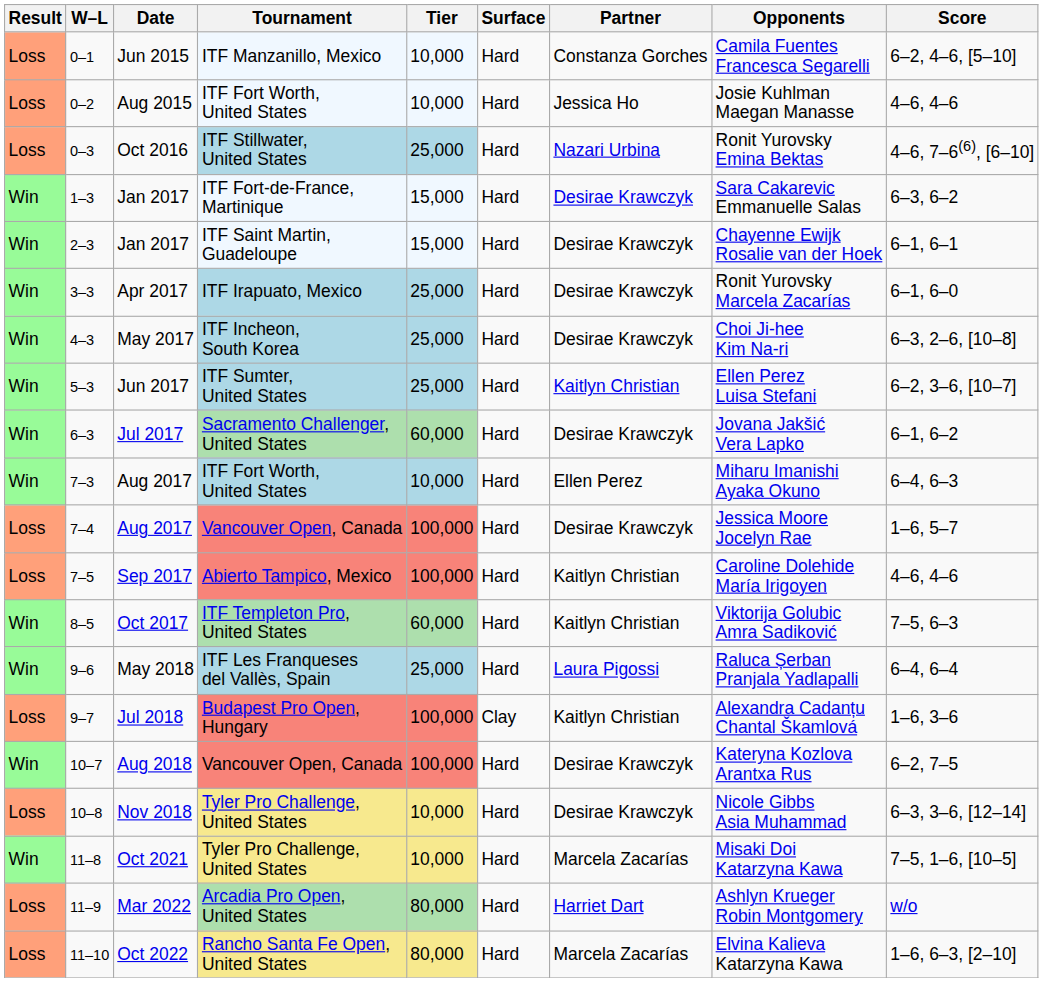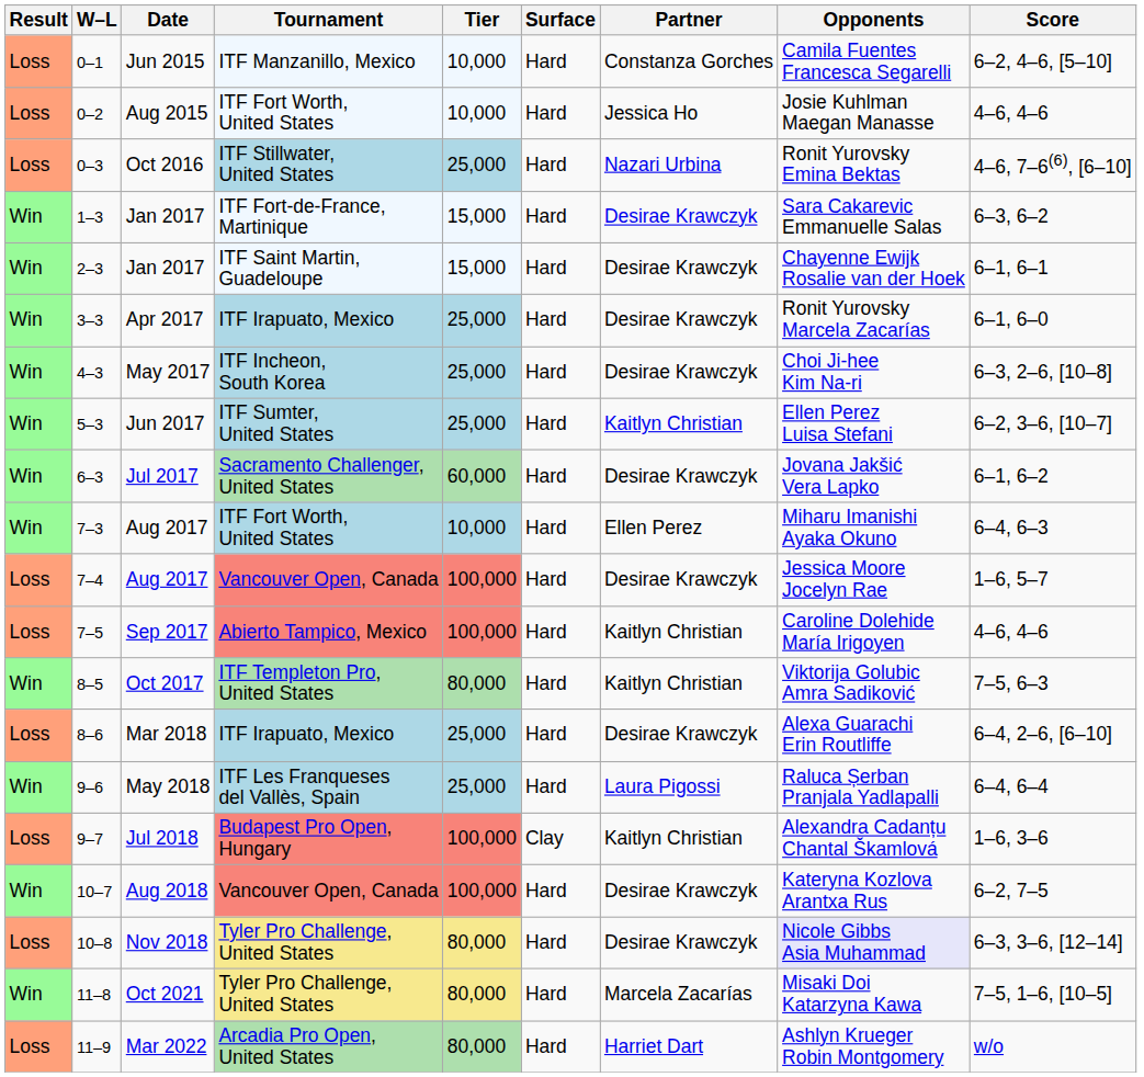Oct 2017 | Tier: 60,000 -> 80,000
+ row: Loss | 8–6 | Mar 2018 | ITF Irapuato, Mexico | 25,000 | Hard | Desirae Krawczyk | Alexa Guarachi Erin Routliffe | 6–4, 2–6, [6–10]
Nov 2018 | Tier: 10,000 -> 80,000
Nov 2018 | Opponents: no background -> lavender background
Oct 2021 | Tier: 10,000 -> 80,000
- row: Loss | 11–10 | Oct 2022 | Rancho Santa Fe Open, United States | 80,000 | Hard | Marcela Zacarías | Elvina Kalieva Katarzyna Kawa | 1–6, 6–3, [2–10]
